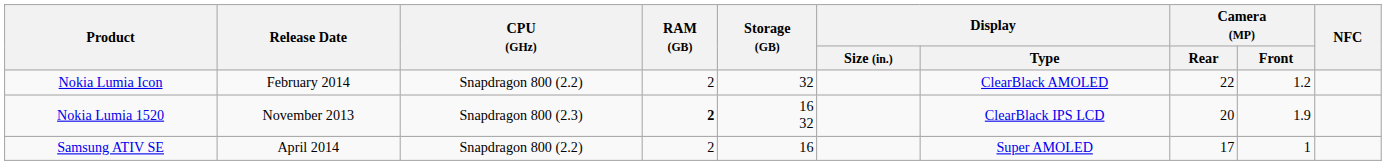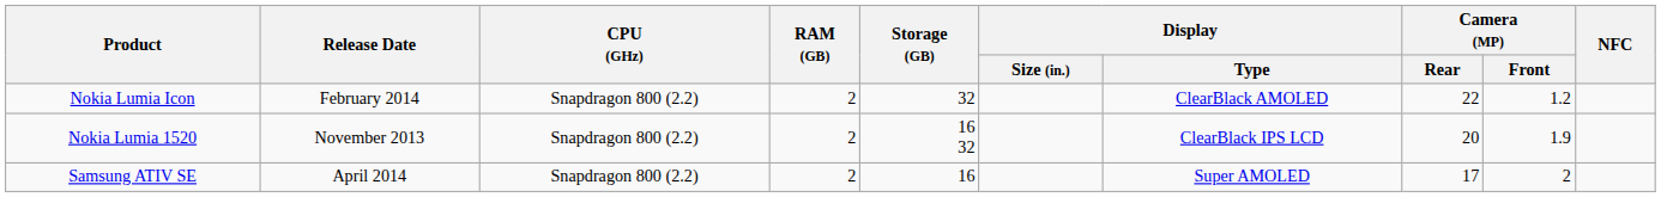Nokia Lumia 1520 | CPU (GHz): Snapdragon 800 (2.3) -> Snapdragon 800 (2.2)
Nokia Lumia 1520 | RAM (GB): bold -> normal
Samsung ATIV SE | Camera (MP) / Front: 1 -> 2
